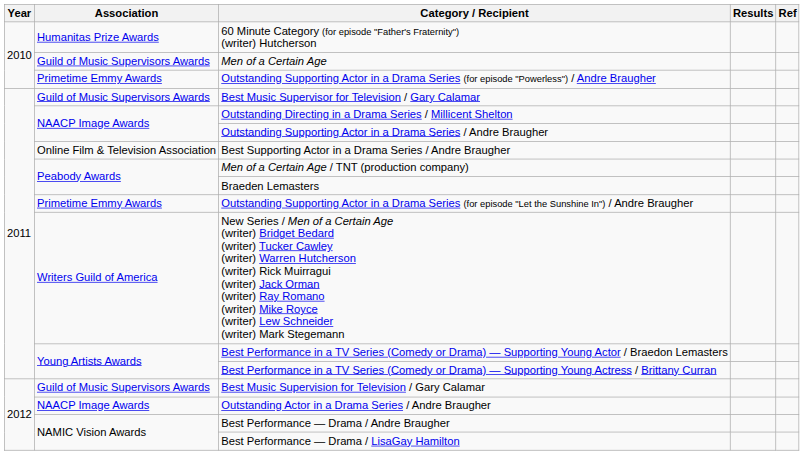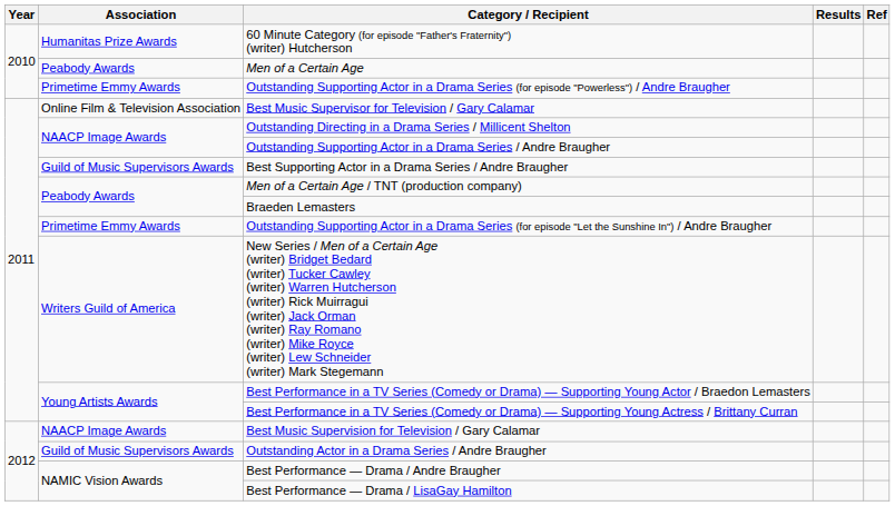Men of a Certain Age | Association: Guild of Music Supervisors Awards -> Peabody Awards
Best Music Supervisor for Television / Gary Calamar | Association: Guild of Music Supervisors Awards -> Online Film & Television Association
Best Supporting Actor in a Drama Series / Andre Braugher | Association: Online Film & Television Association -> Guild of Music Supervisors Awards
Best Music Supervision for Television / Gary Calamar | Association: Guild of Music Supervisors Awards -> NAACP Image Awards
Outstanding Actor in a Drama Series / Andre Braugher | Association: NAACP Image Awards -> Guild of Music Supervisors Awards
